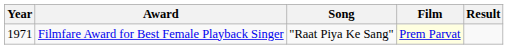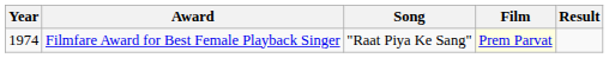Filmfare Award for Best Female Playback Singer | Year: 1971 -> 1974
